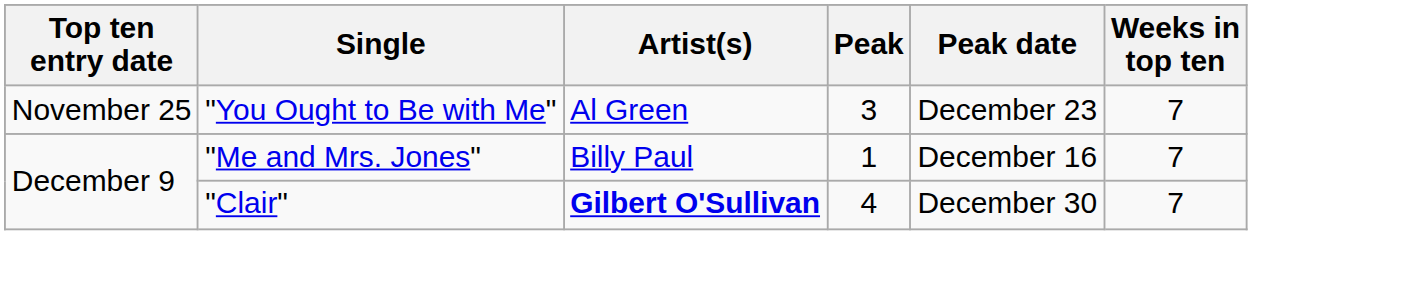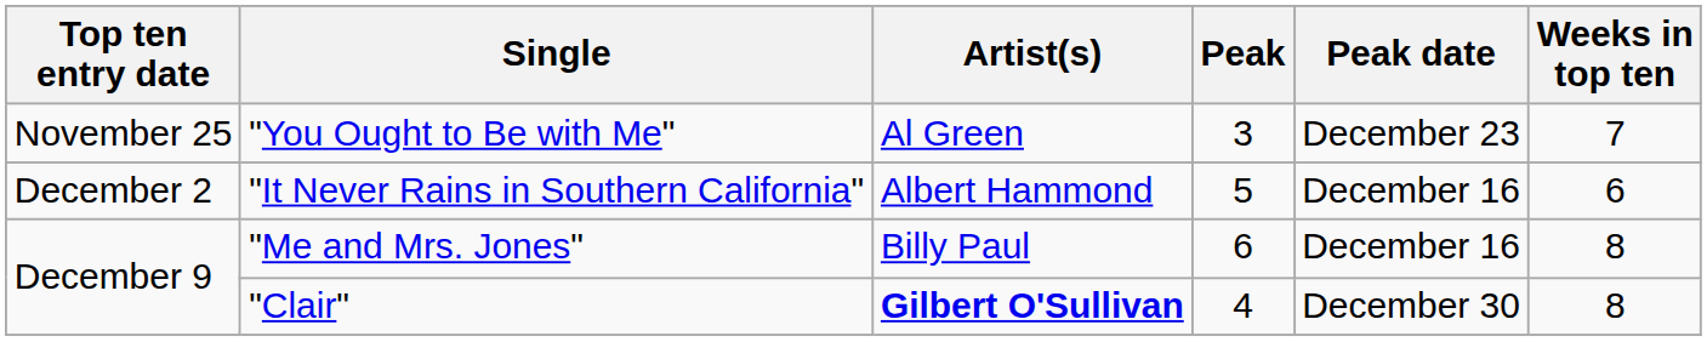+ row: December 2 | "It Never Rains in Southern California" | Albert Hammond | 5 | December 16 | 6
"Me and Mrs. Jones" | Peak: 1 -> 6
"Me and Mrs. Jones" | Weeks in top ten: 7 -> 8
"Clair" | Weeks in top ten: 7 -> 8
